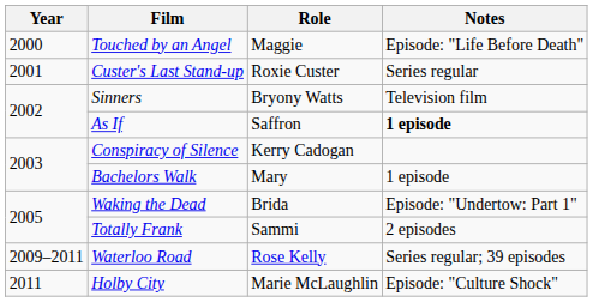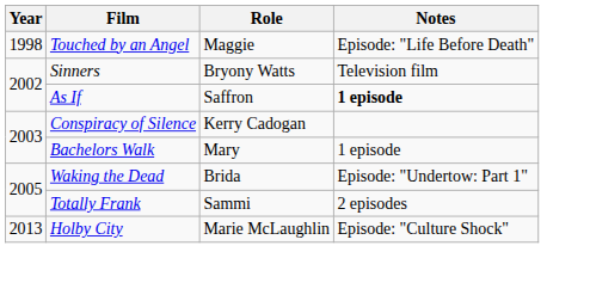Touched by an Angel | Year: 2000 -> 1998
- row: 2001 | Custer's Last Stand-up | Roxie Custer | Series regular
- row: 2009–2011 | Waterloo Road | Rose Kelly | Series regular; 39 episodes
Holby City | Year: 2011 -> 2013
